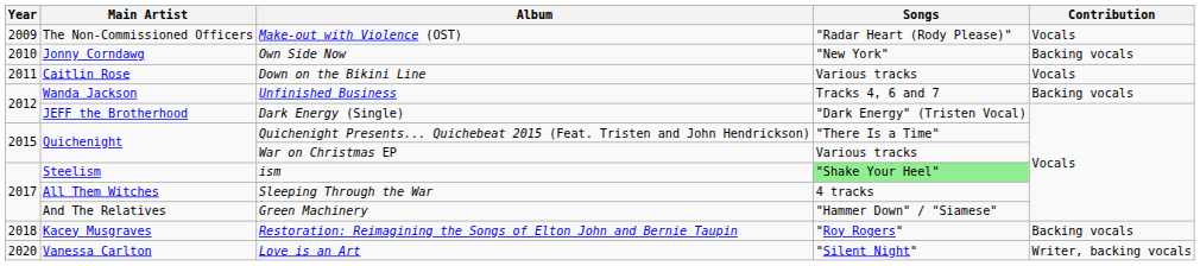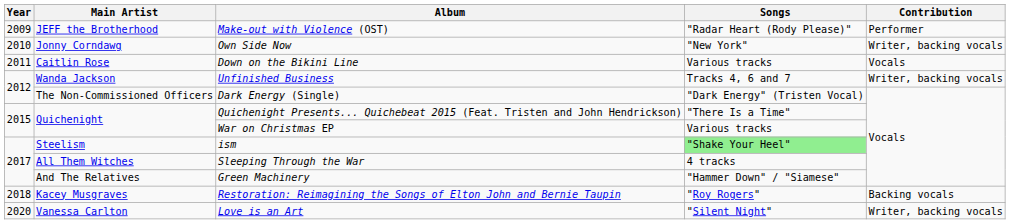Make-out with Violence (OST) | Main Artist: The Non-Commissioned Officers -> JEFF the Brotherhood
Make-out with Violence (OST) | Contribution: Vocals -> Performer
Own Side Now | Contribution: Backing vocals -> Writer, backing vocals
Unfinished Business | Contribution: Backing vocals -> Writer, backing vocals
Dark Energy (Single) | Main Artist: JEFF the Brotherhood -> The Non-Commissioned Officers
